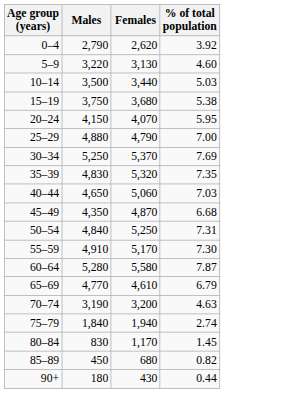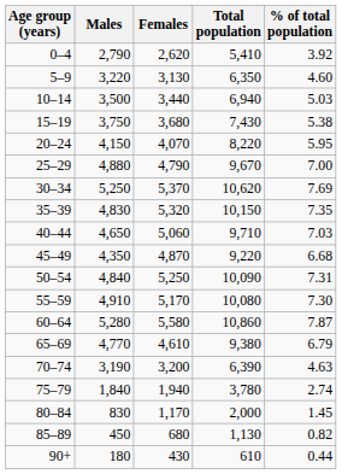+ column: Total population | 5,410 | 6,350 | 6,940 | 7,430 | 8,220 | 9,670 | 10,620 | 10,150 | 9,710 | 9,220 | 10,090 | 10,080 | 10,860 | 9,380 | 6,390 | 3,780 | 2,000 | 1,130 | 610
